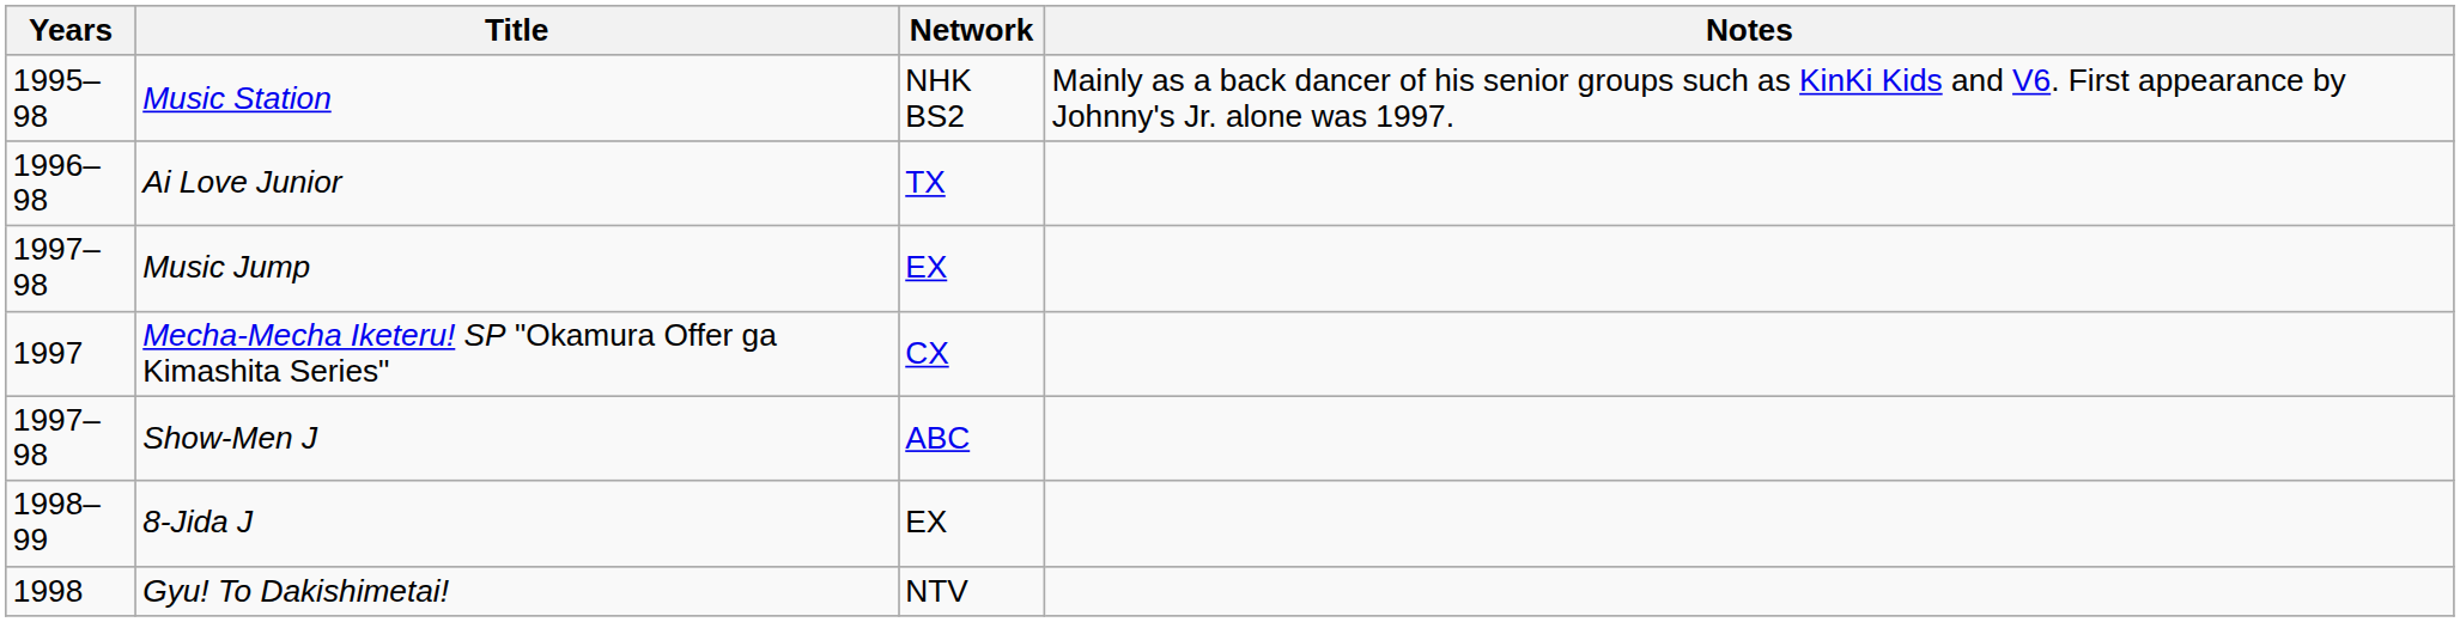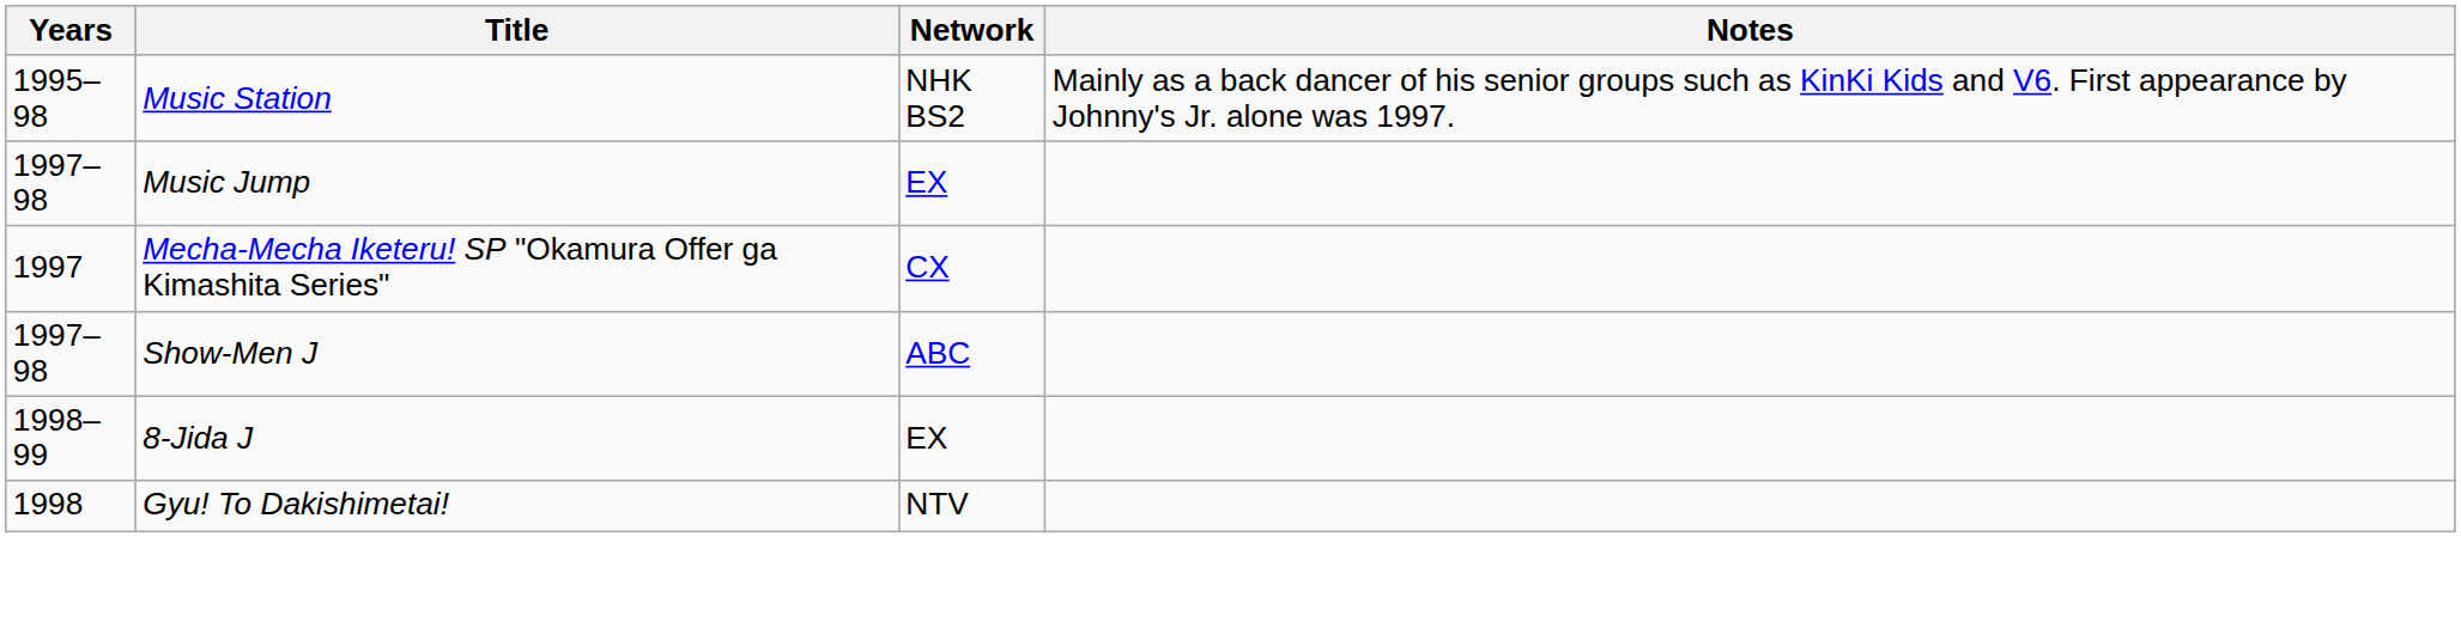- row: 1996–98 | Ai Love Junior | TX
